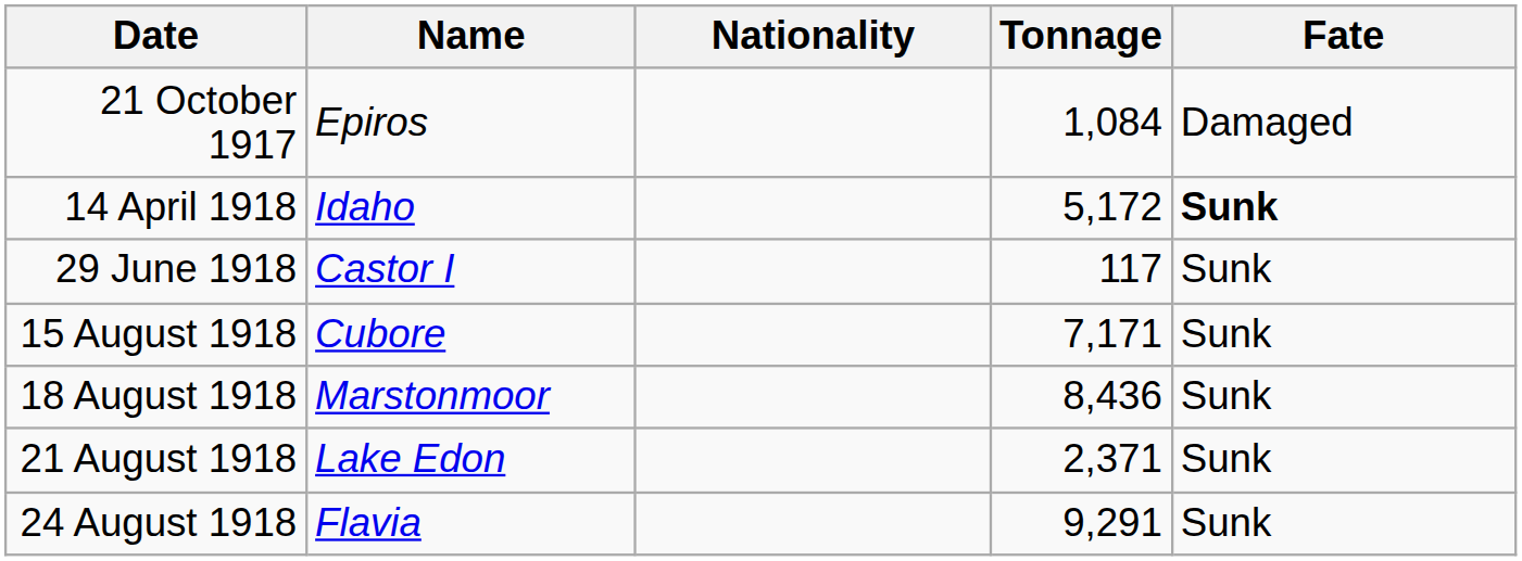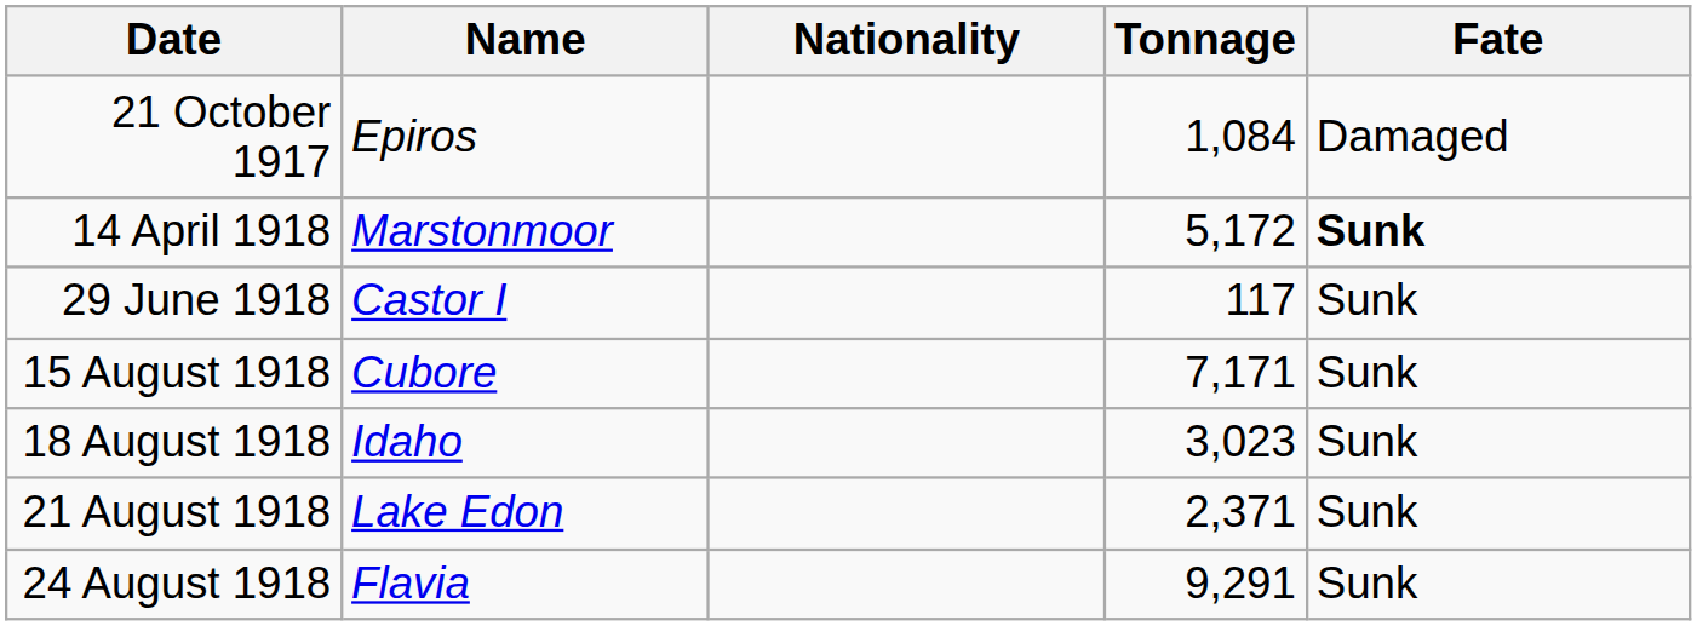14 April 1918 | Name: Idaho -> Marstonmoor
18 August 1918 | Name: Marstonmoor -> Idaho
18 August 1918 | Tonnage: 8,436 -> 3,023
